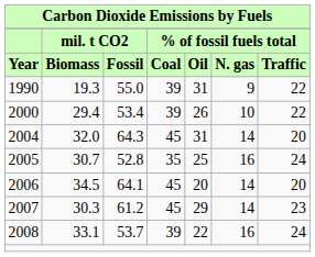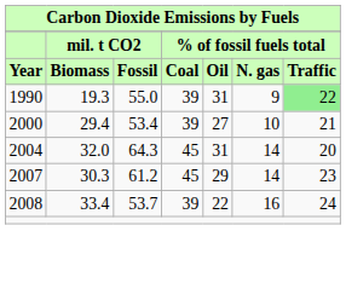1990 | % of fossil fuels total / Traffic: no background -> lightgreen background
2000 | % of fossil fuels total / Oil: 26 -> 27
2000 | % of fossil fuels total / Traffic: 22 -> 21
- row: 2005 | 30.7 | 52.8 | 35 | 25 | 16 | 24
- row: 2006 | 34.5 | 64.1 | 45 | 20 | 14 | 20
2008 | mil. t CO2 / Biomass: 33.1 -> 33.4
